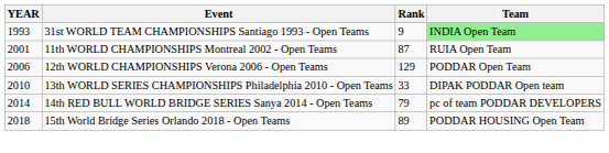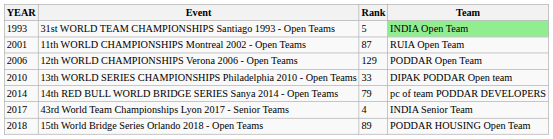31st WORLD TEAM CHAMPIONSHIPS Santiago 1993 - Open Teams | Rank: 9 -> 5
+ row: 2017 | 43rd World Team Championships Lyon 2017 - Senior Teams | 4 | INDIA Senior Team
